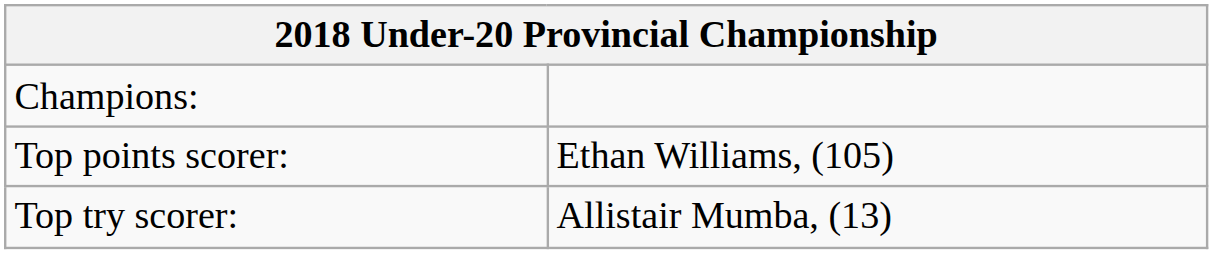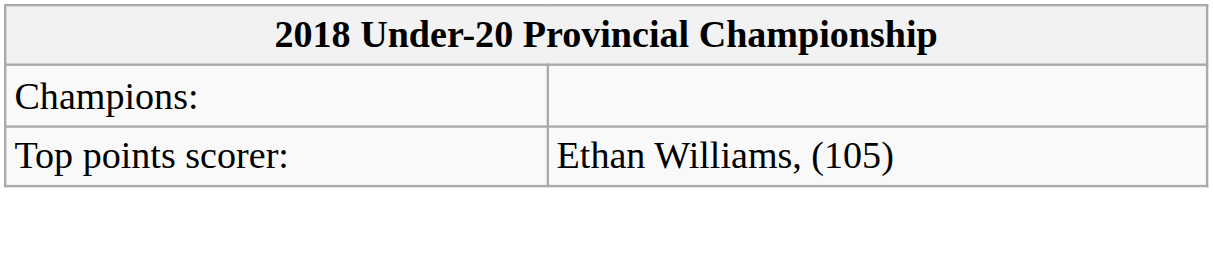- row: Top try scorer: | Allistair Mumba, (13)
